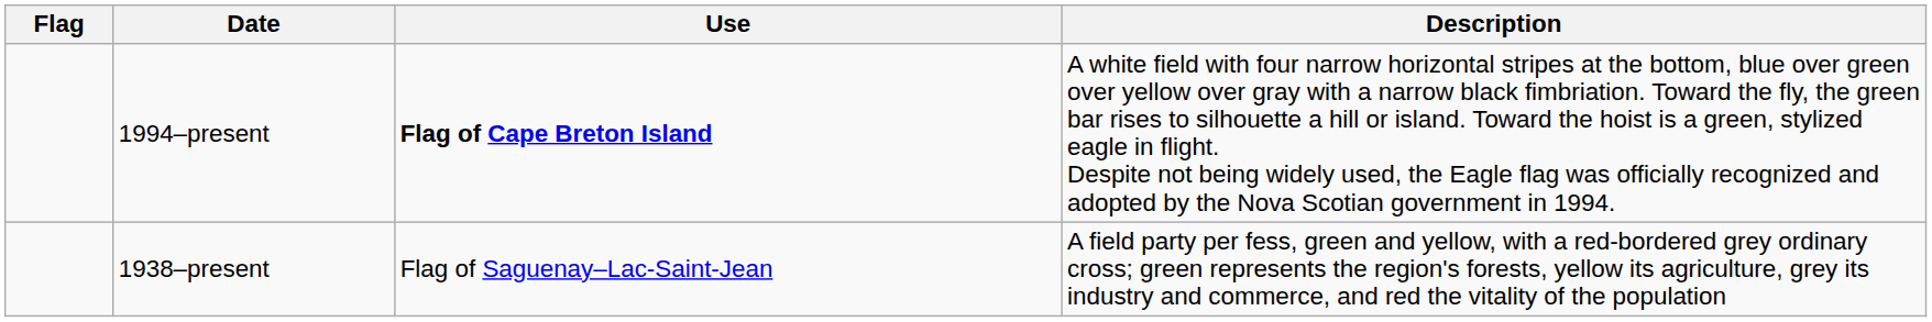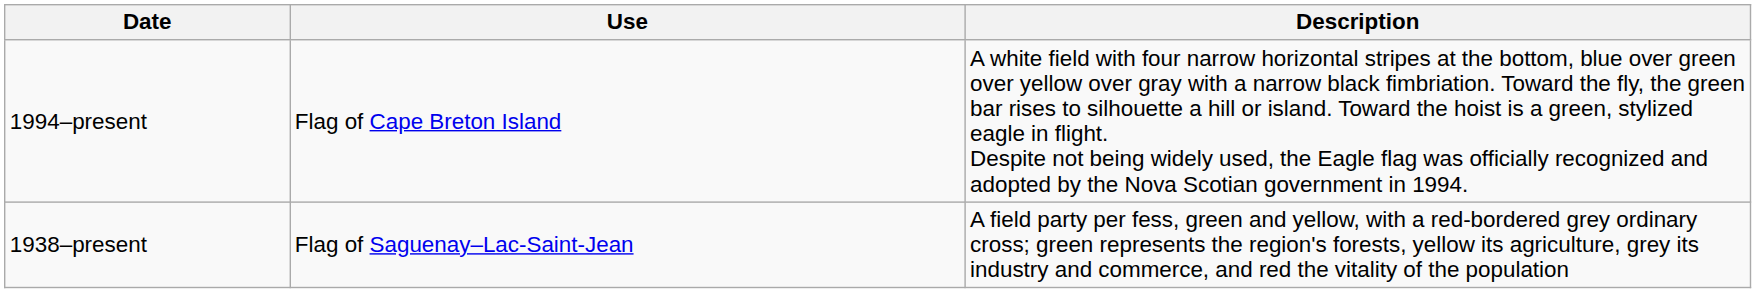- column: Flag
1994–present | Use: bold -> normal
